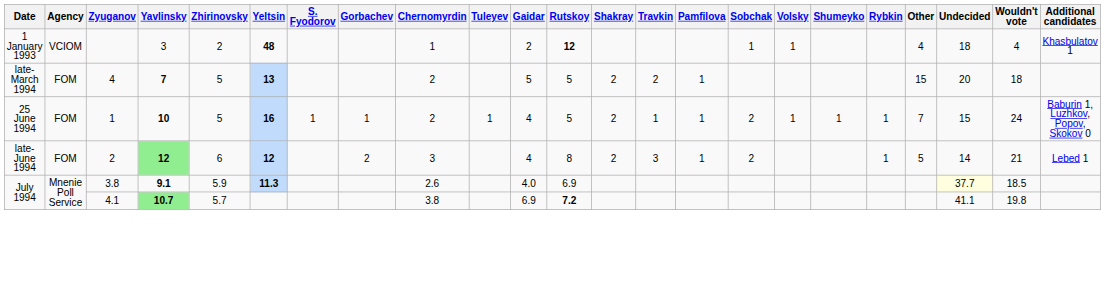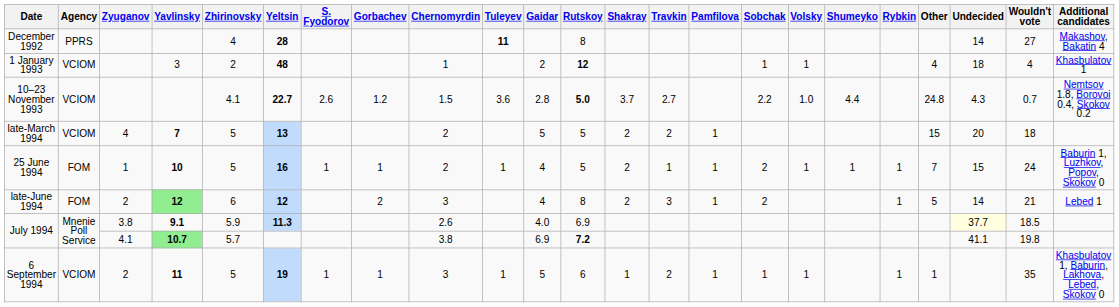+ row: December 1992 | PPRS | 4 | 28 | 11 | 8 | 14 | 27 | Makashov, Bakatin 4
+ row: 10–23 November 1993 | VCIOM | 4.1 | 22.7 | 2.6 | 1.2 | 1.5 | 3.6 | 2.8 | 5.0 | 3.7 | 2.7 | 2.2 | 1.0 | 4.4 | 24.8 | 4.3 | 0.7 | Nemtsov 1.8, Borovoi 0.4, Skokov 0.2
late-March 1994 | Agency: FOM -> VCIOM
+ row: 6 September 1994 | VCIOM | 2 | 11 | 5 | 19 | 1 | 1 | 3 | 1 | 5 | 6 | 1 | 2 | 1 | 1 | 1 | 1 | 1 | 35 | Khasbulatov 1, Baburin, Lakhova, Lebed, Skokov 0
